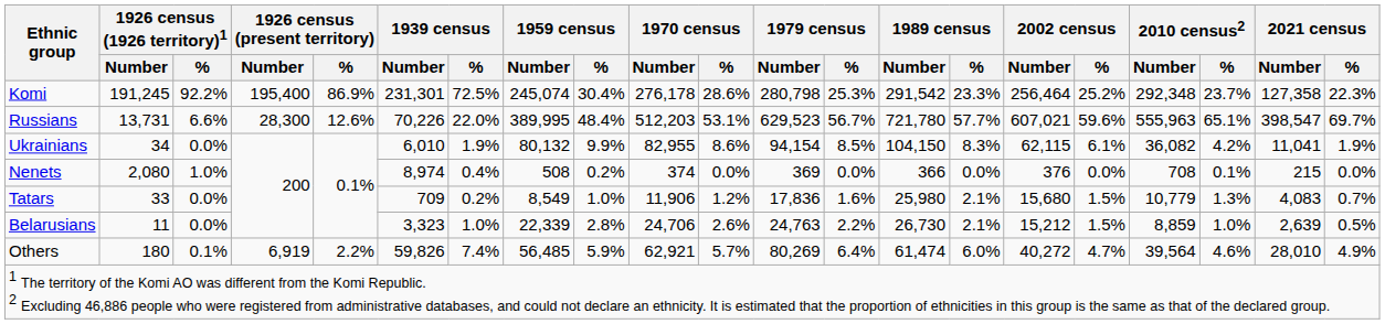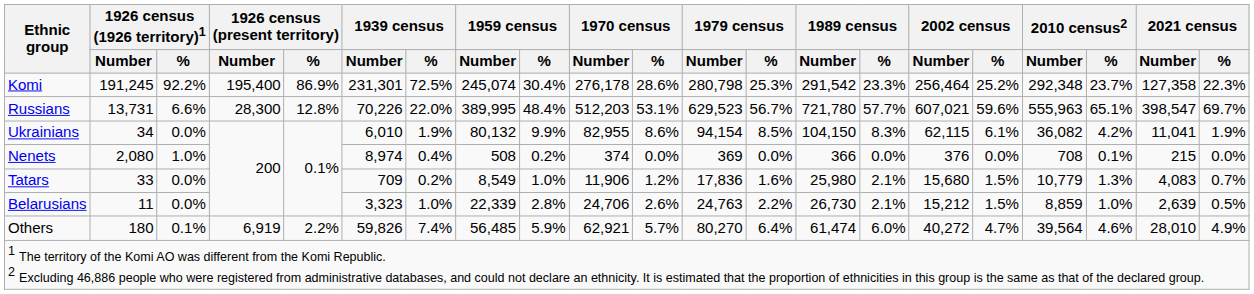Russians | 1926 census (present territory) / %: 12.6% -> 12.8%
Others | 1979 census / Number: 80,269 -> 80,270
